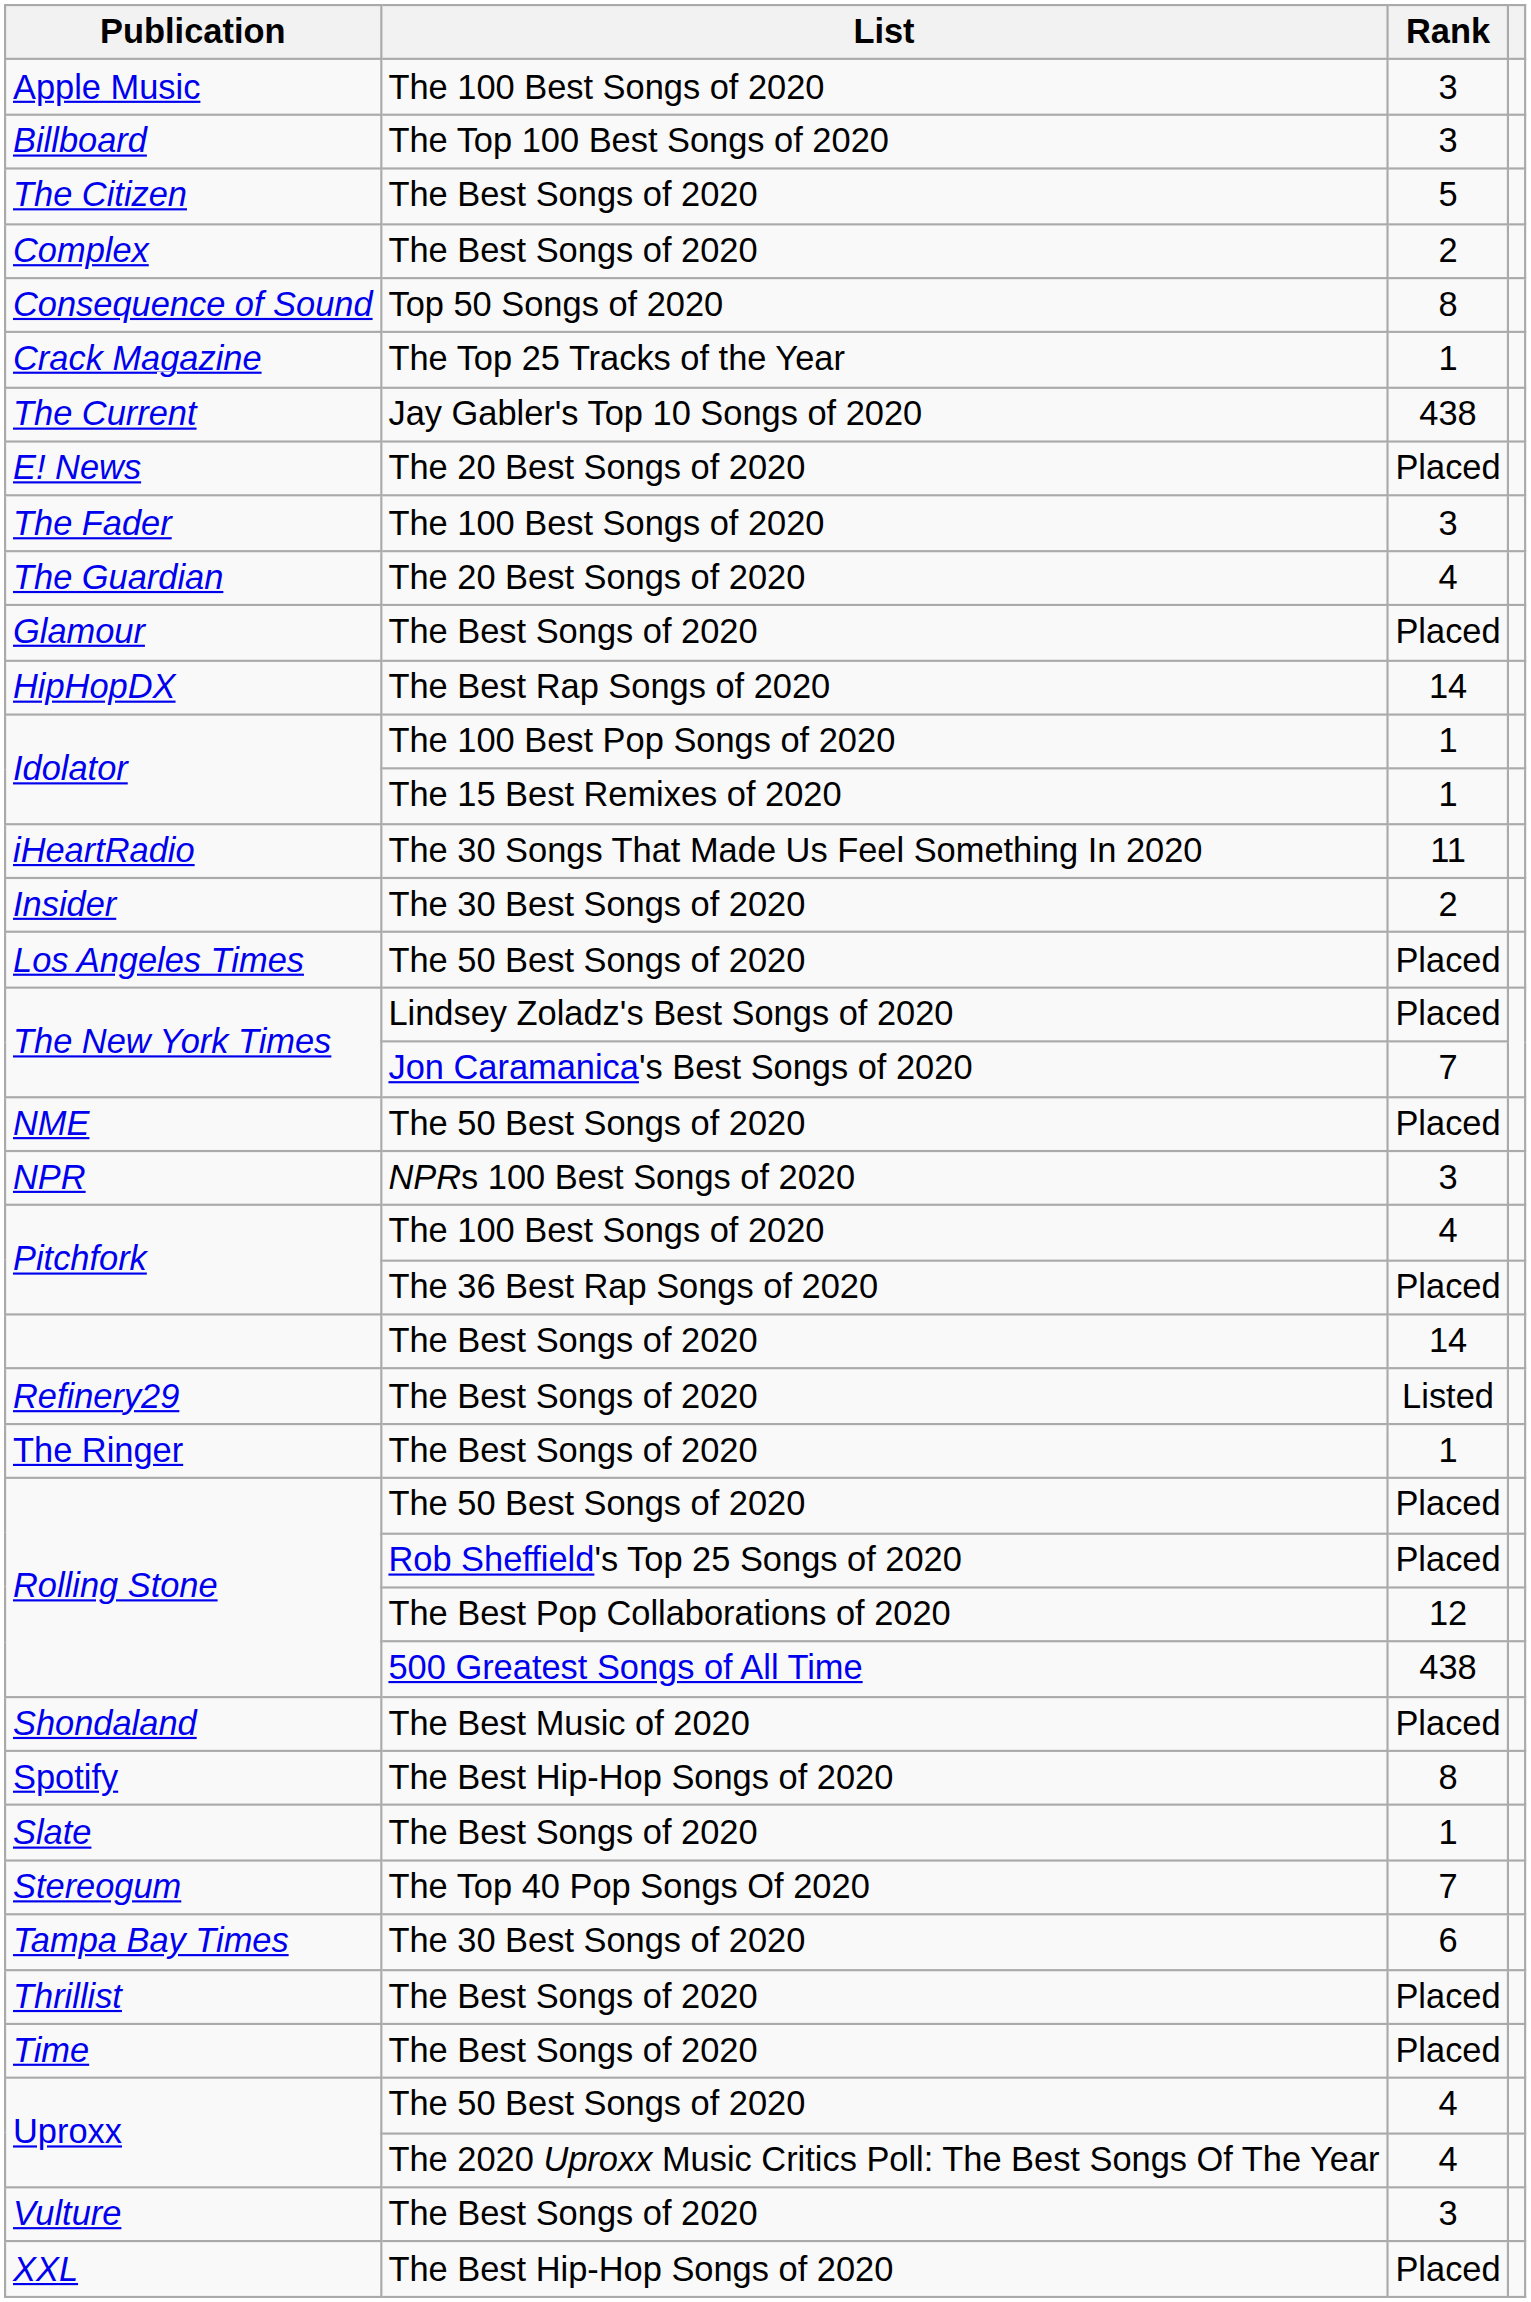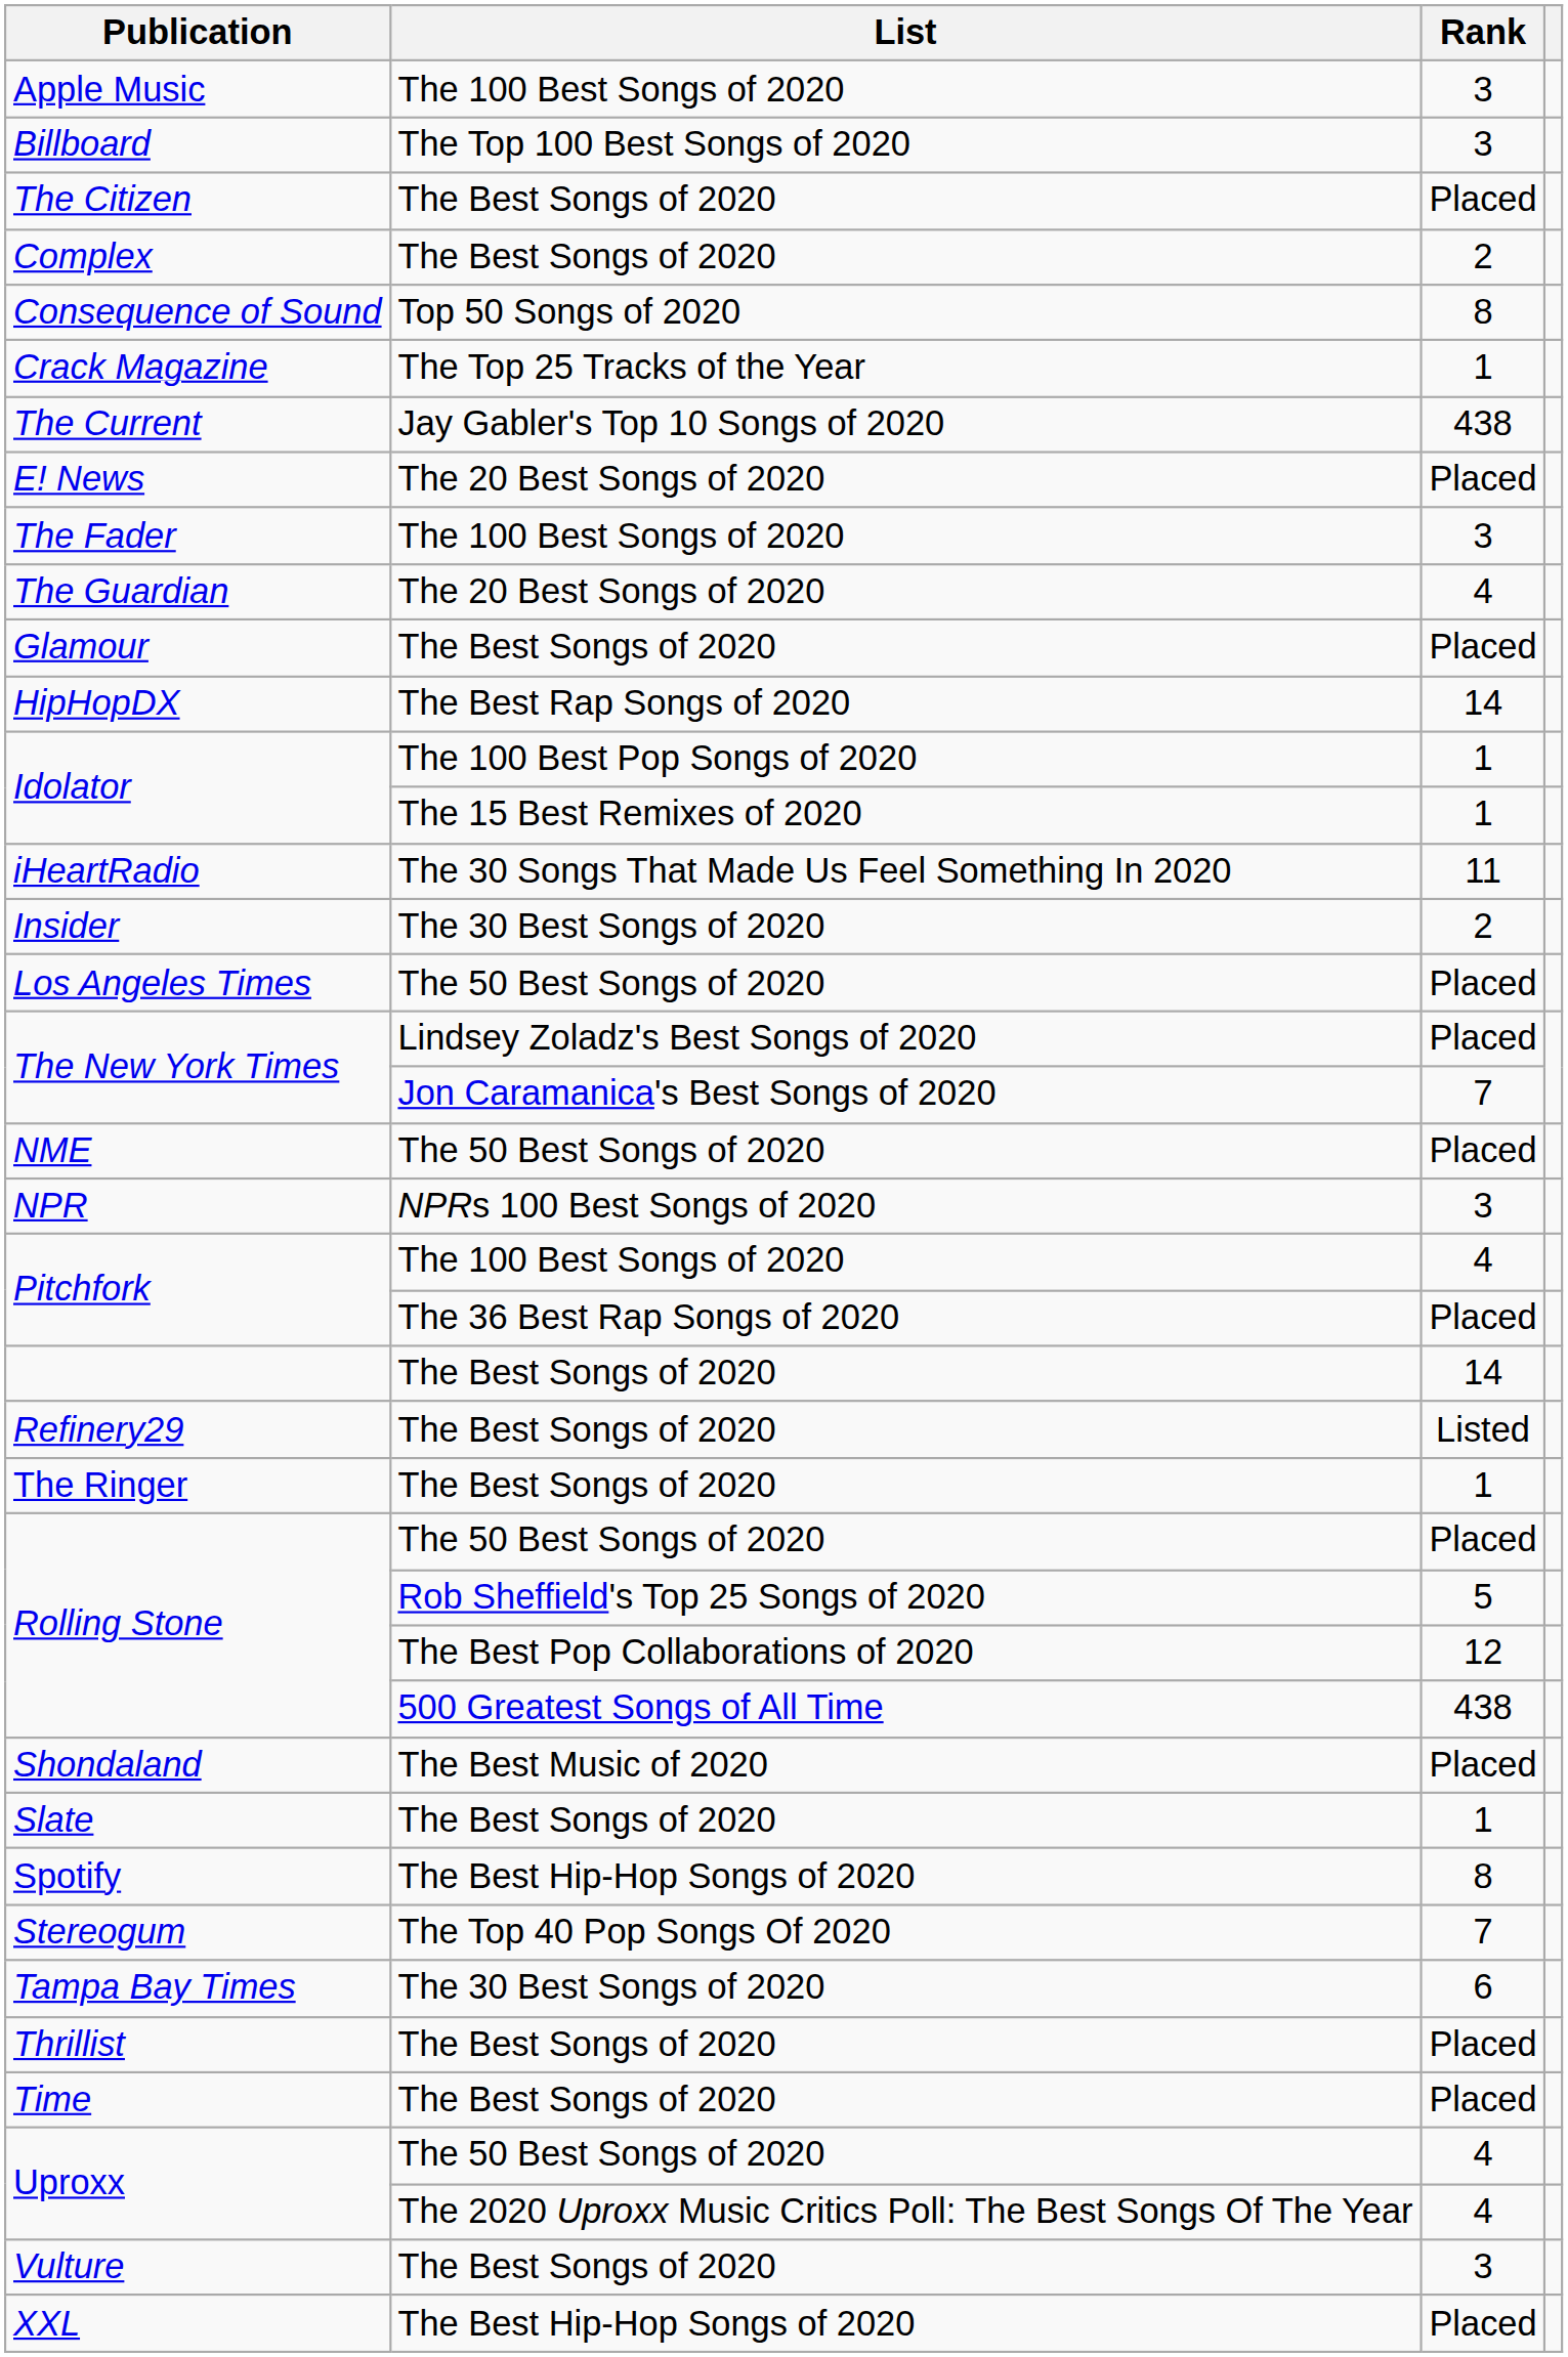The Citizen | Rank: 5 -> Placed
Rolling Stone / Rob Sheffield's Top 25 Songs of 2020 | Rank: Placed -> 5
rows swapped: Slate <-> Spotify
